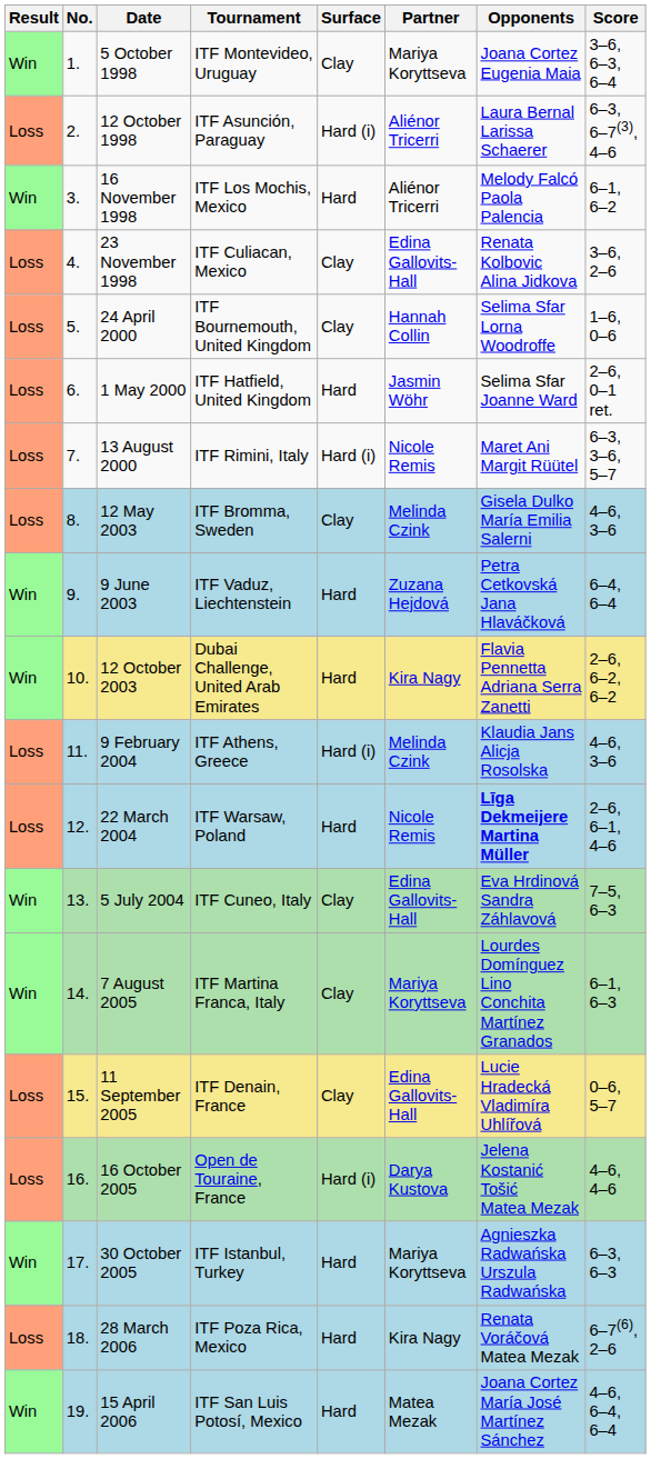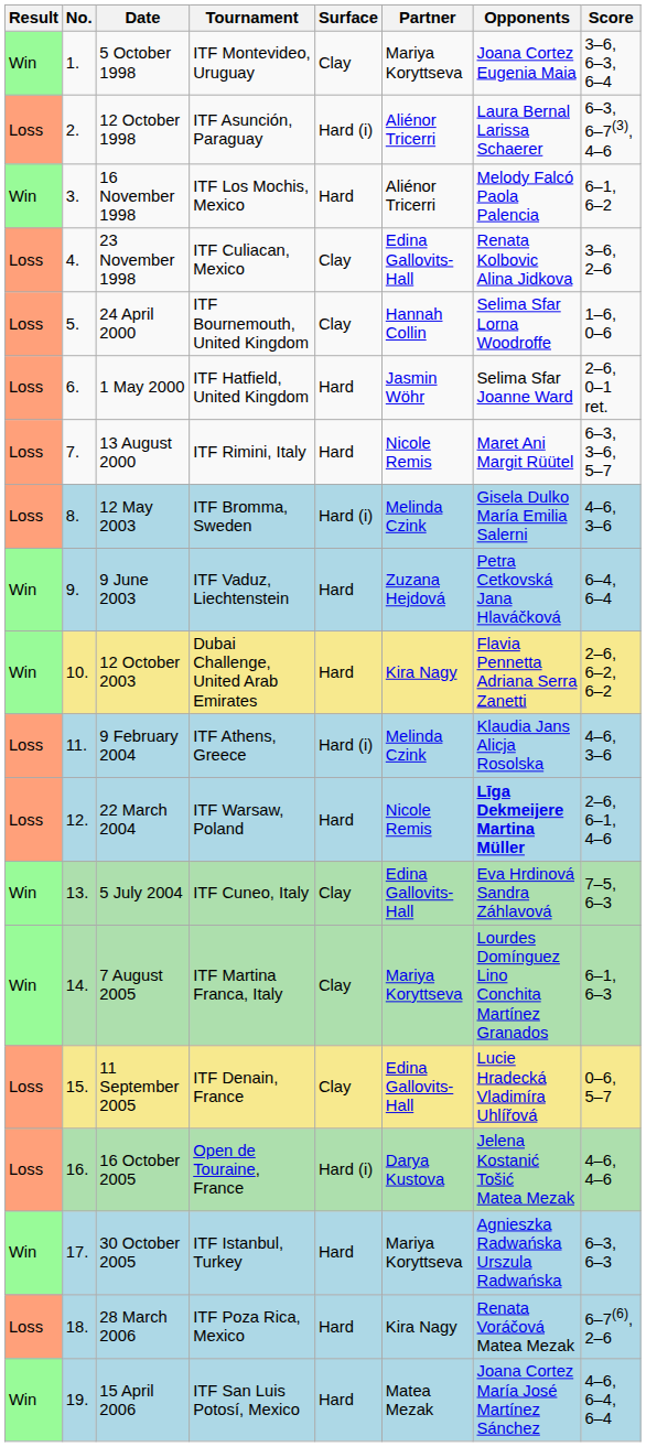13 August 2000 | Surface: Hard (i) -> Hard
12 May 2003 | Surface: Clay -> Hard (i)
